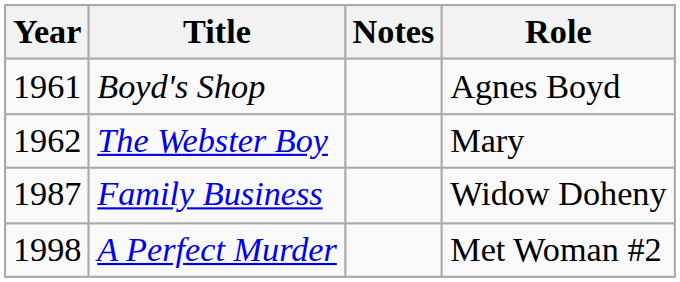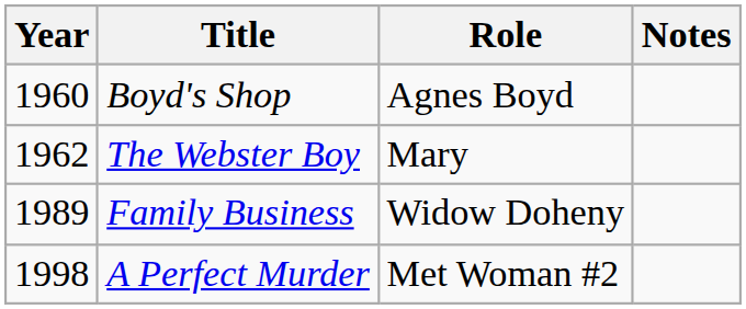columns swapped: Role <-> Notes
Boyd's Shop | Year: 1961 -> 1960
Family Business | Year: 1987 -> 1989
